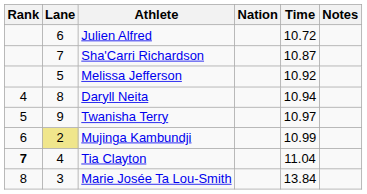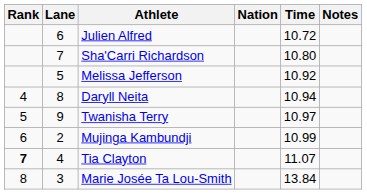Sha'Carri Richardson | Time: 10.87 -> 10.80
Mujinga Kambundji | Lane: khaki background -> no background
Tia Clayton | Time: 11.04 -> 11.07
